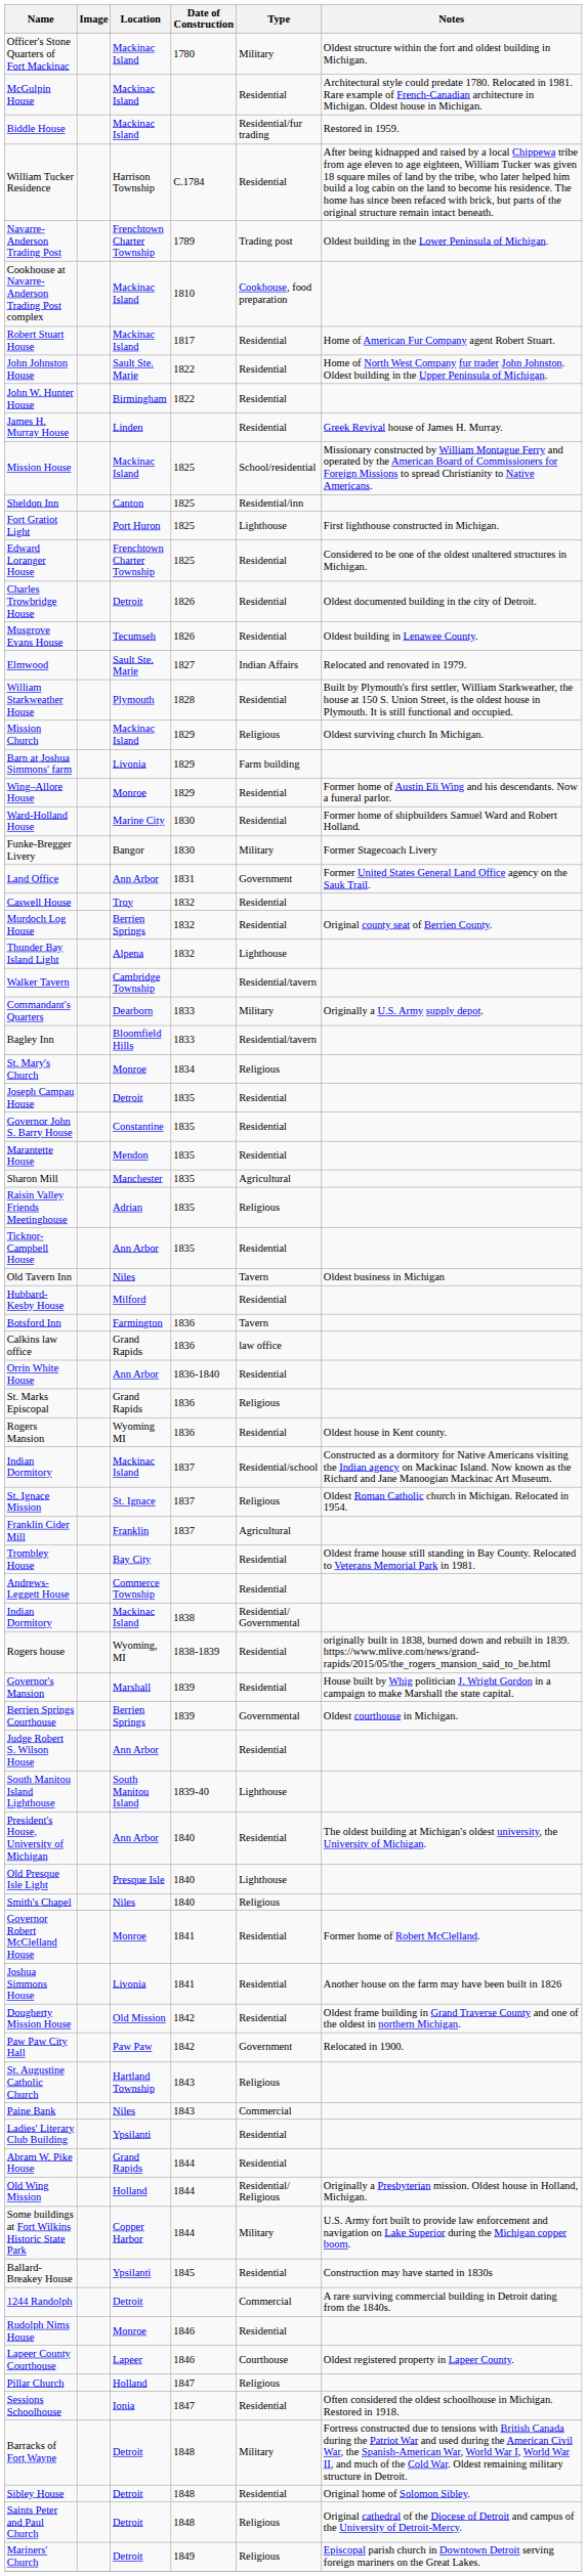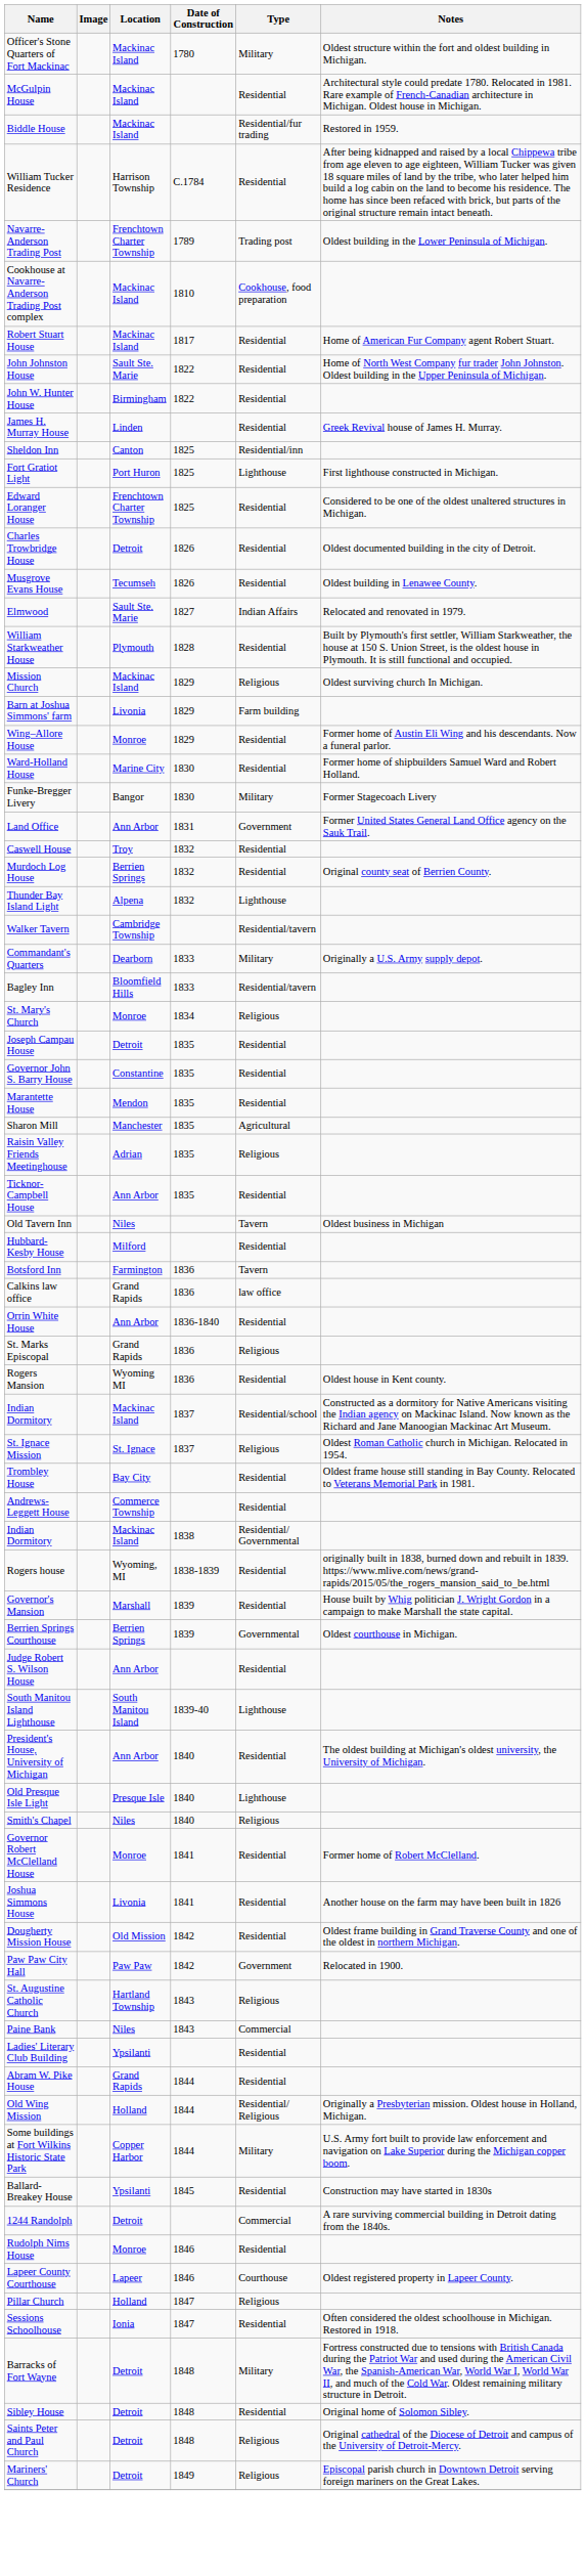- row: Mission House | Mackinac Island | 1825 | School/residential | Missionary constructed by William Montague Ferry and operated by the American Board of Commissioners for Foreign Missions to spread Christianity to Native Americans.
- row: Franklin Cider Mill | Franklin | 1837 | Agricultural
